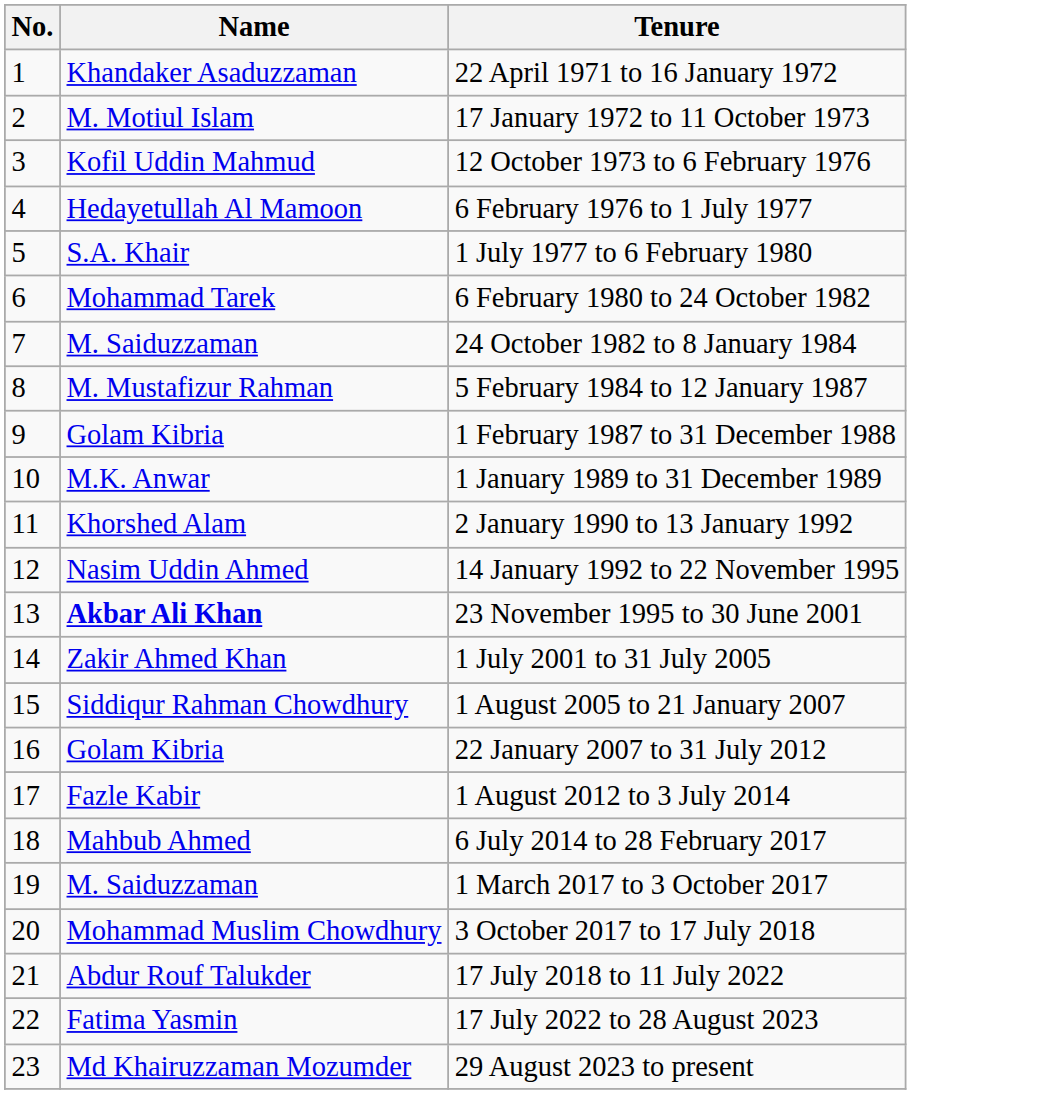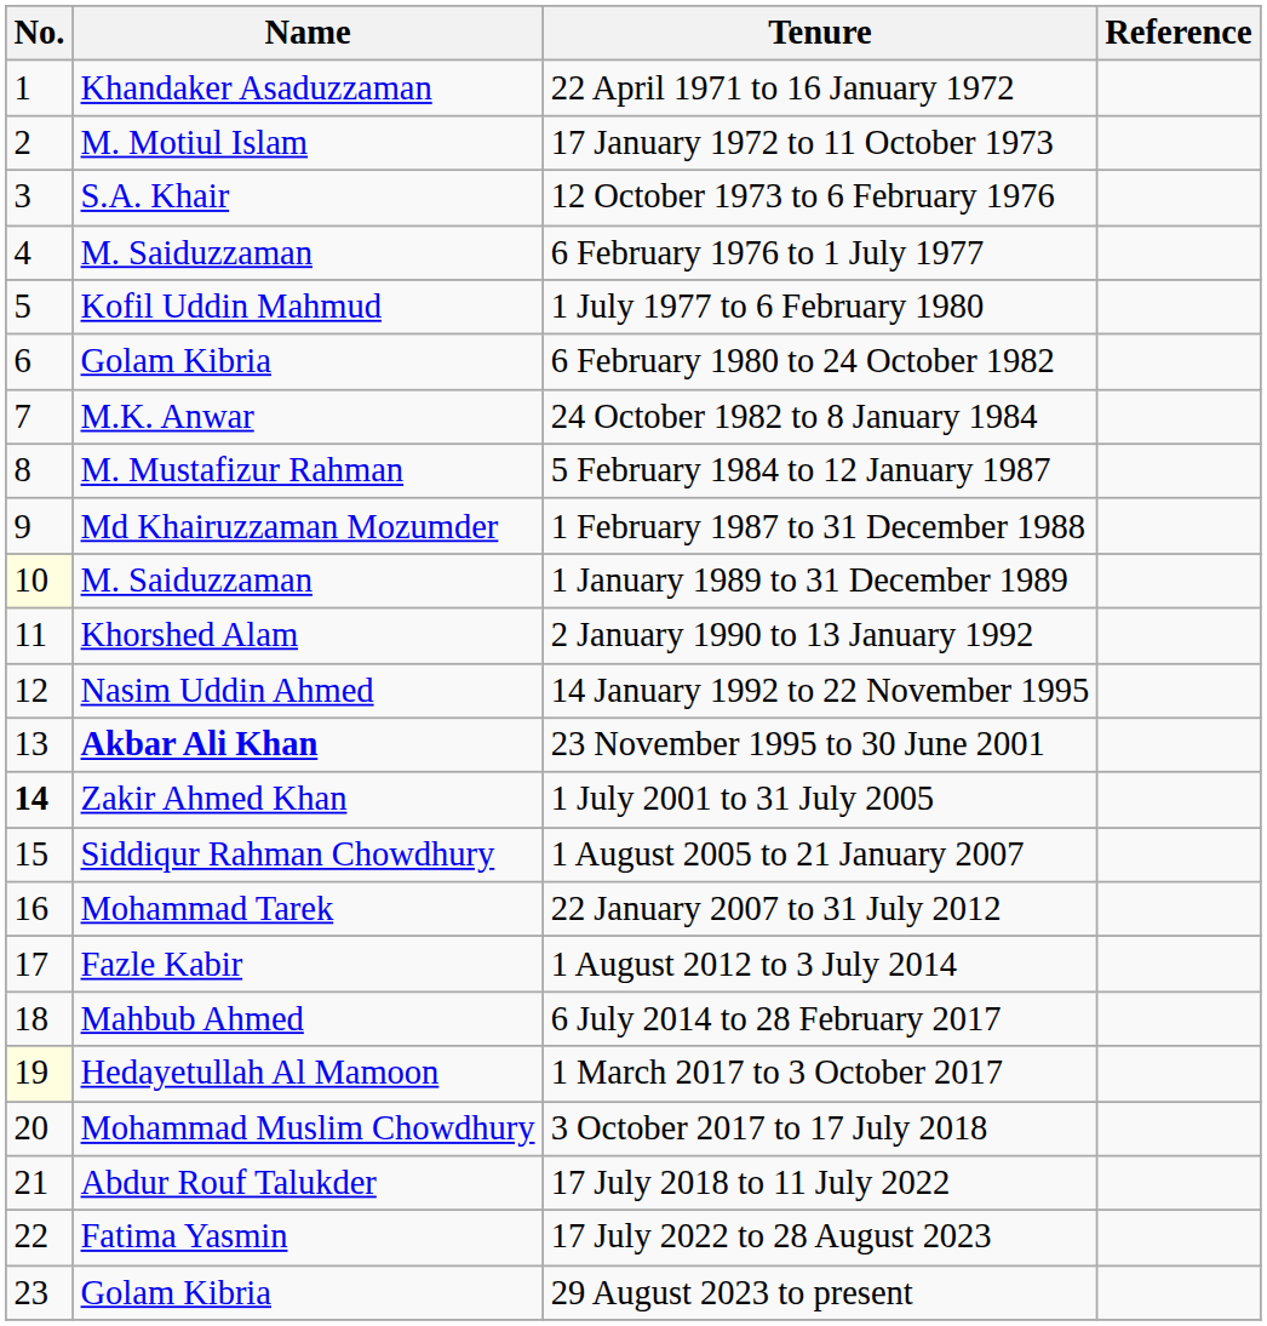+ column: Reference
12 October 1973 to 6 February 1976 | Name: Kofil Uddin Mahmud -> S.A. Khair
6 February 1976 to 1 July 1977 | Name: Hedayetullah Al Mamoon -> M. Saiduzzaman
1 July 1977 to 6 February 1980 | Name: S.A. Khair -> Kofil Uddin Mahmud
6 February 1980 to 24 October 1982 | Name: Mohammad Tarek -> Golam Kibria
24 October 1982 to 8 January 1984 | Name: M. Saiduzzaman -> M.K. Anwar
1 February 1987 to 31 December 1988 | Name: Golam Kibria -> Md Khairuzzaman Mozumder
1 January 1989 to 31 December 1989 | No.: no background -> lightyellow background
1 January 1989 to 31 December 1989 | Name: M.K. Anwar -> M. Saiduzzaman
1 July 2001 to 31 July 2005 | No.: normal -> bold
22 January 2007 to 31 July 2012 | Name: Golam Kibria -> Mohammad Tarek
1 March 2017 to 3 October 2017 | No.: no background -> lightyellow background
1 March 2017 to 3 October 2017 | Name: M. Saiduzzaman -> Hedayetullah Al Mamoon
29 August 2023 to present | Name: Md Khairuzzaman Mozumder -> Golam Kibria
